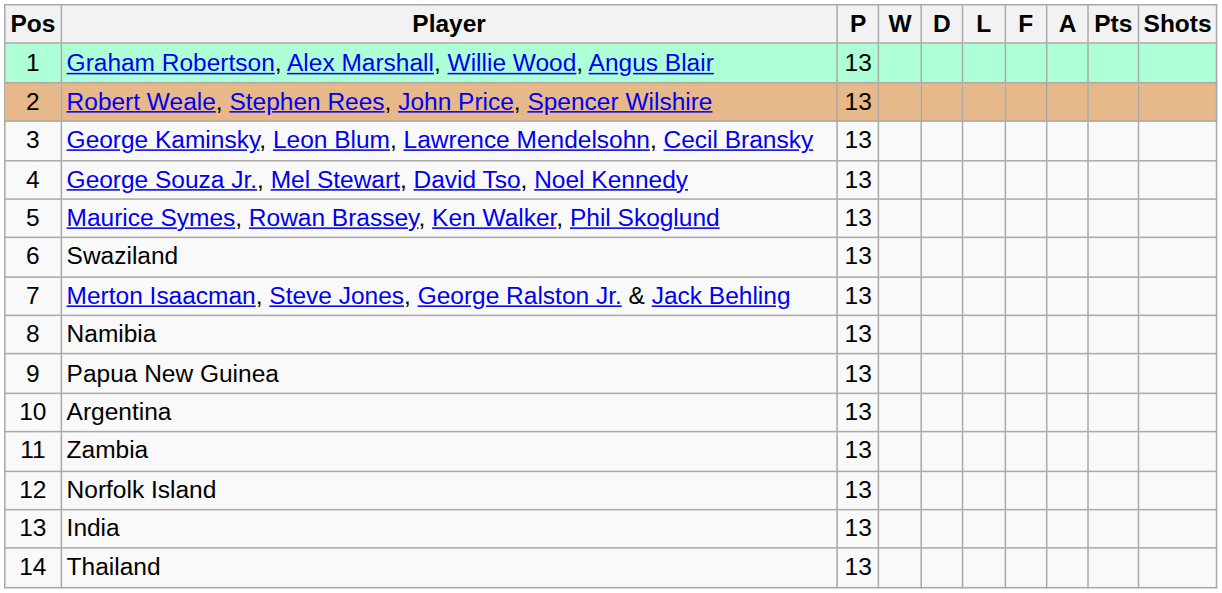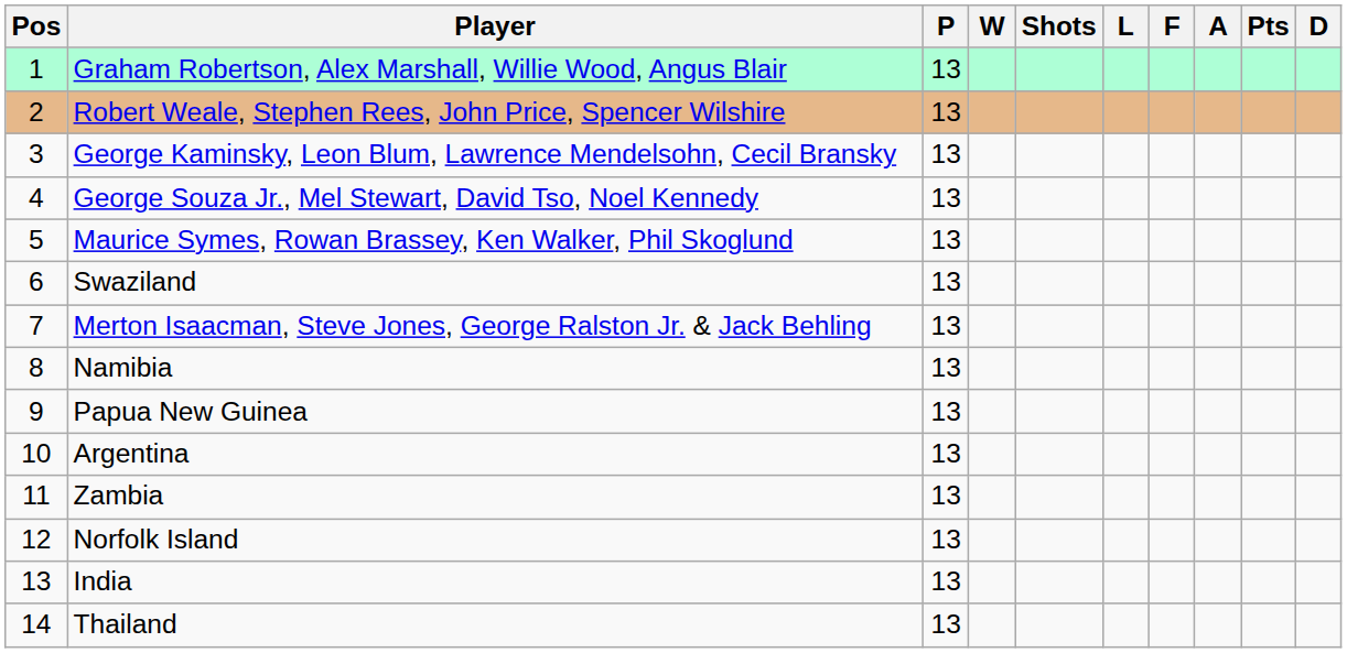columns swapped: D <-> Shots
